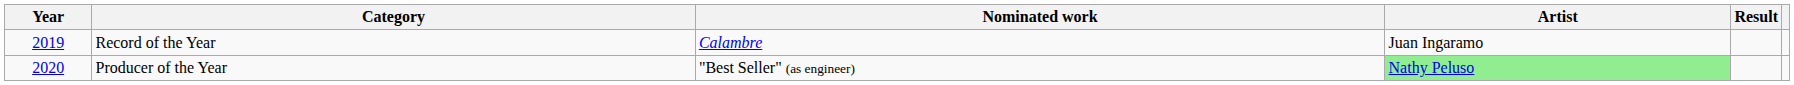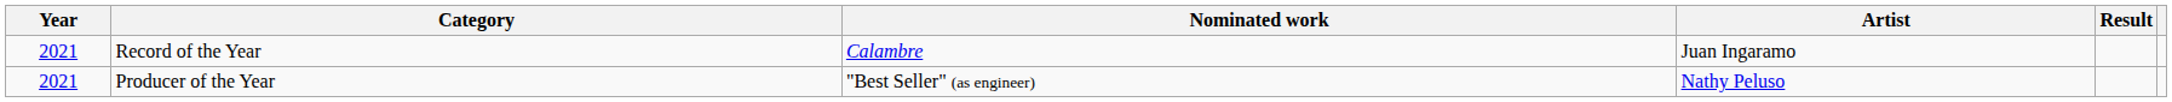Record of the Year | Year: 2019 -> 2021
Producer of the Year | Year: 2020 -> 2021
Producer of the Year | Artist: lightgreen background -> no background
